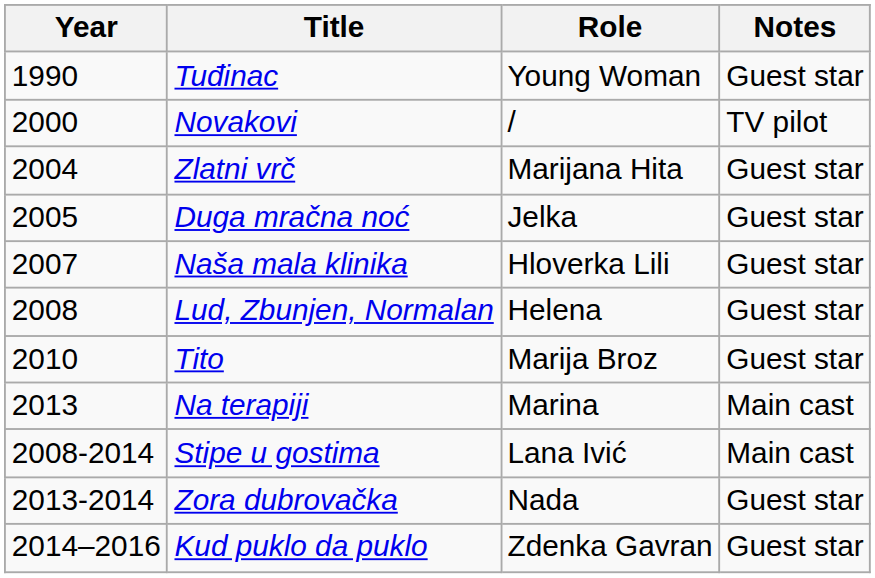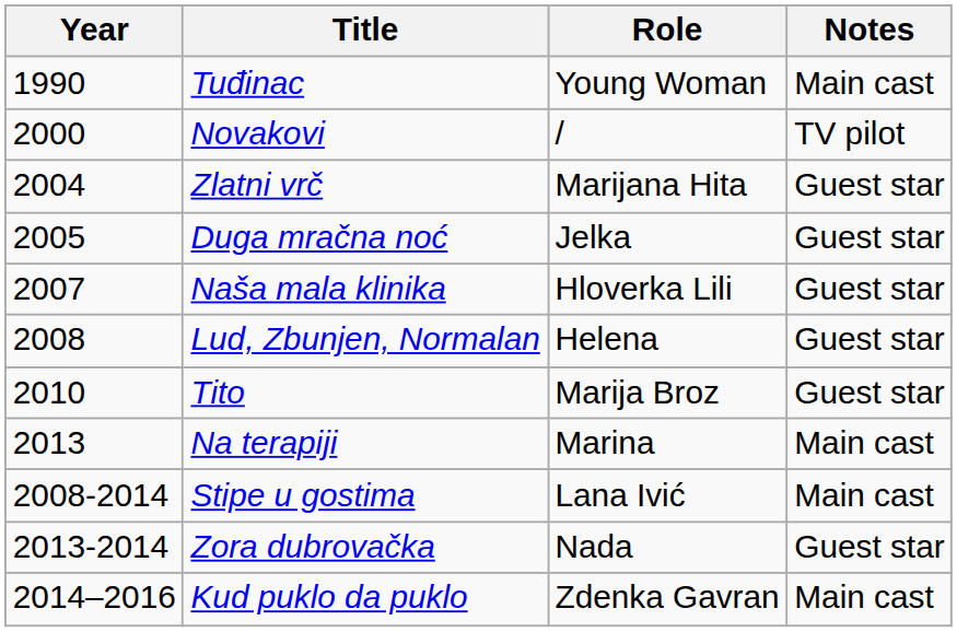Tuđinac | Notes: Guest star -> Main cast
Kud puklo da puklo | Notes: Guest star -> Main cast
